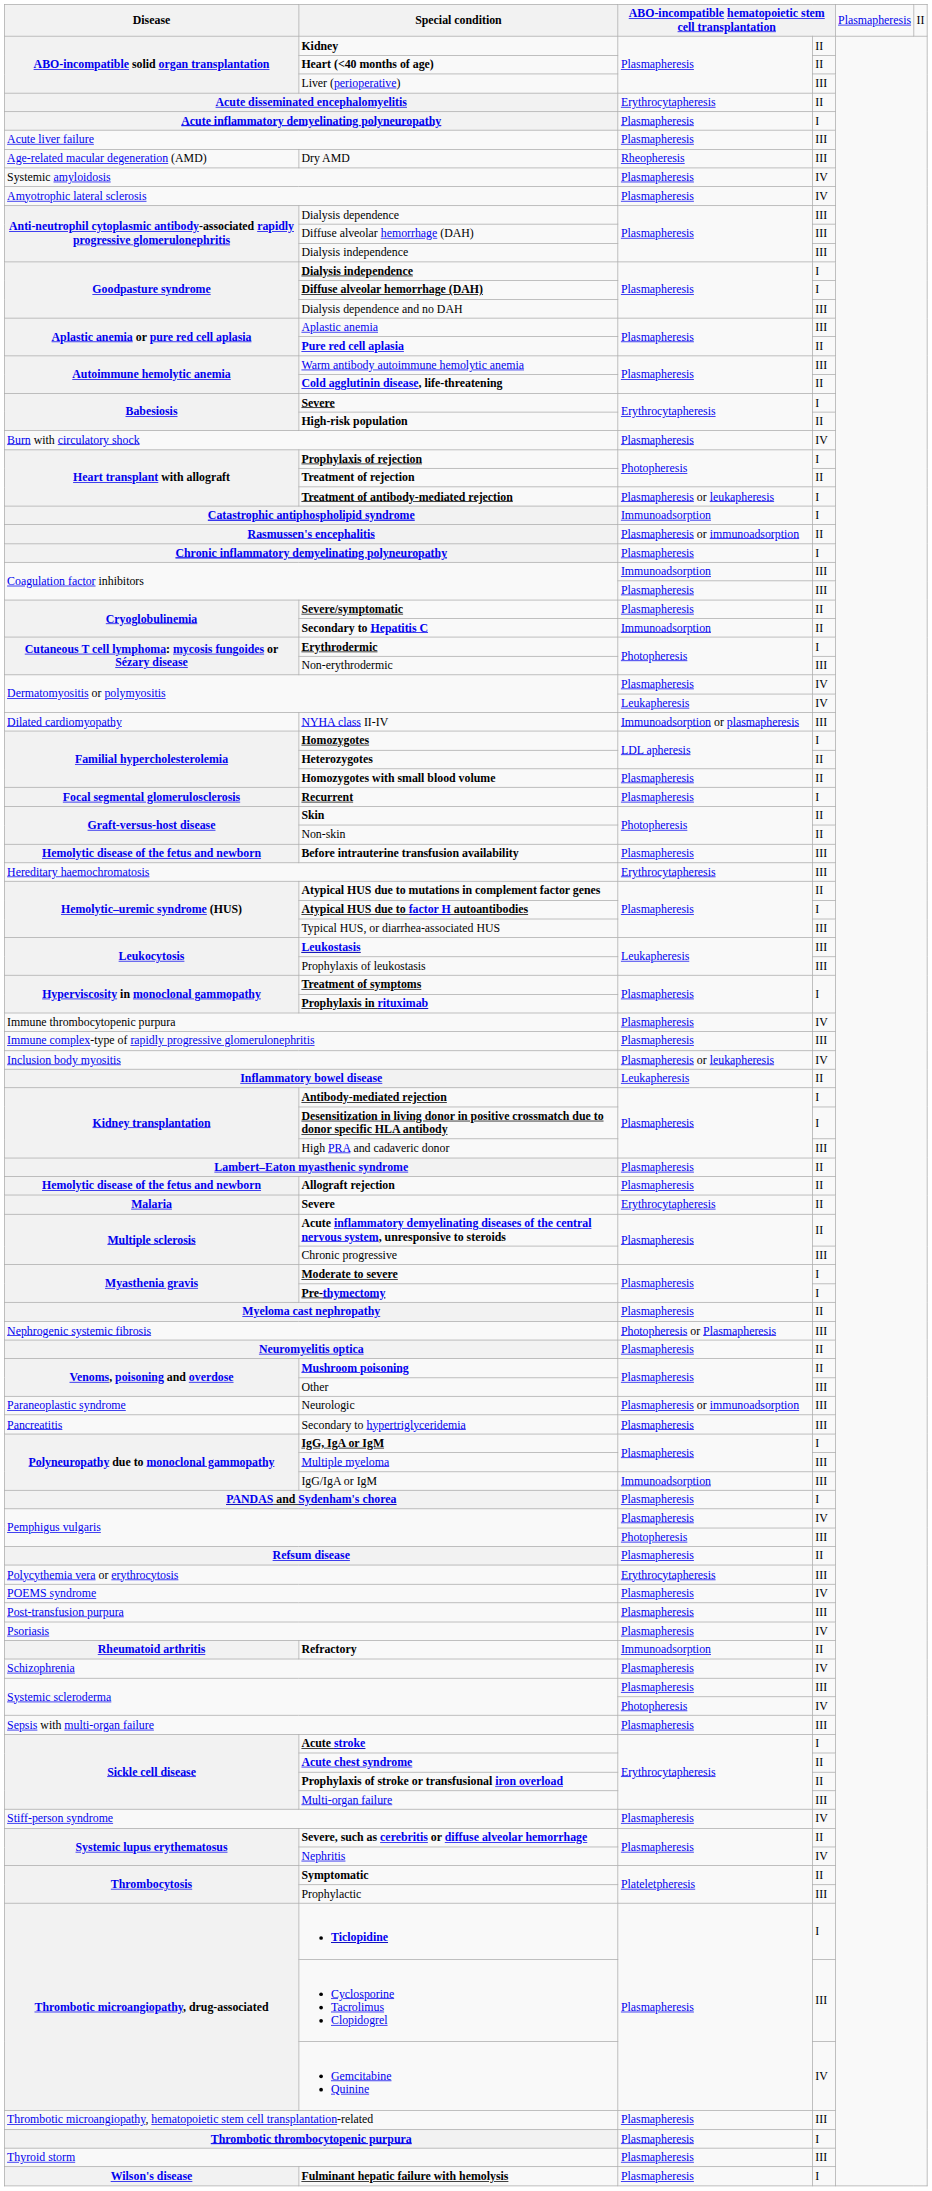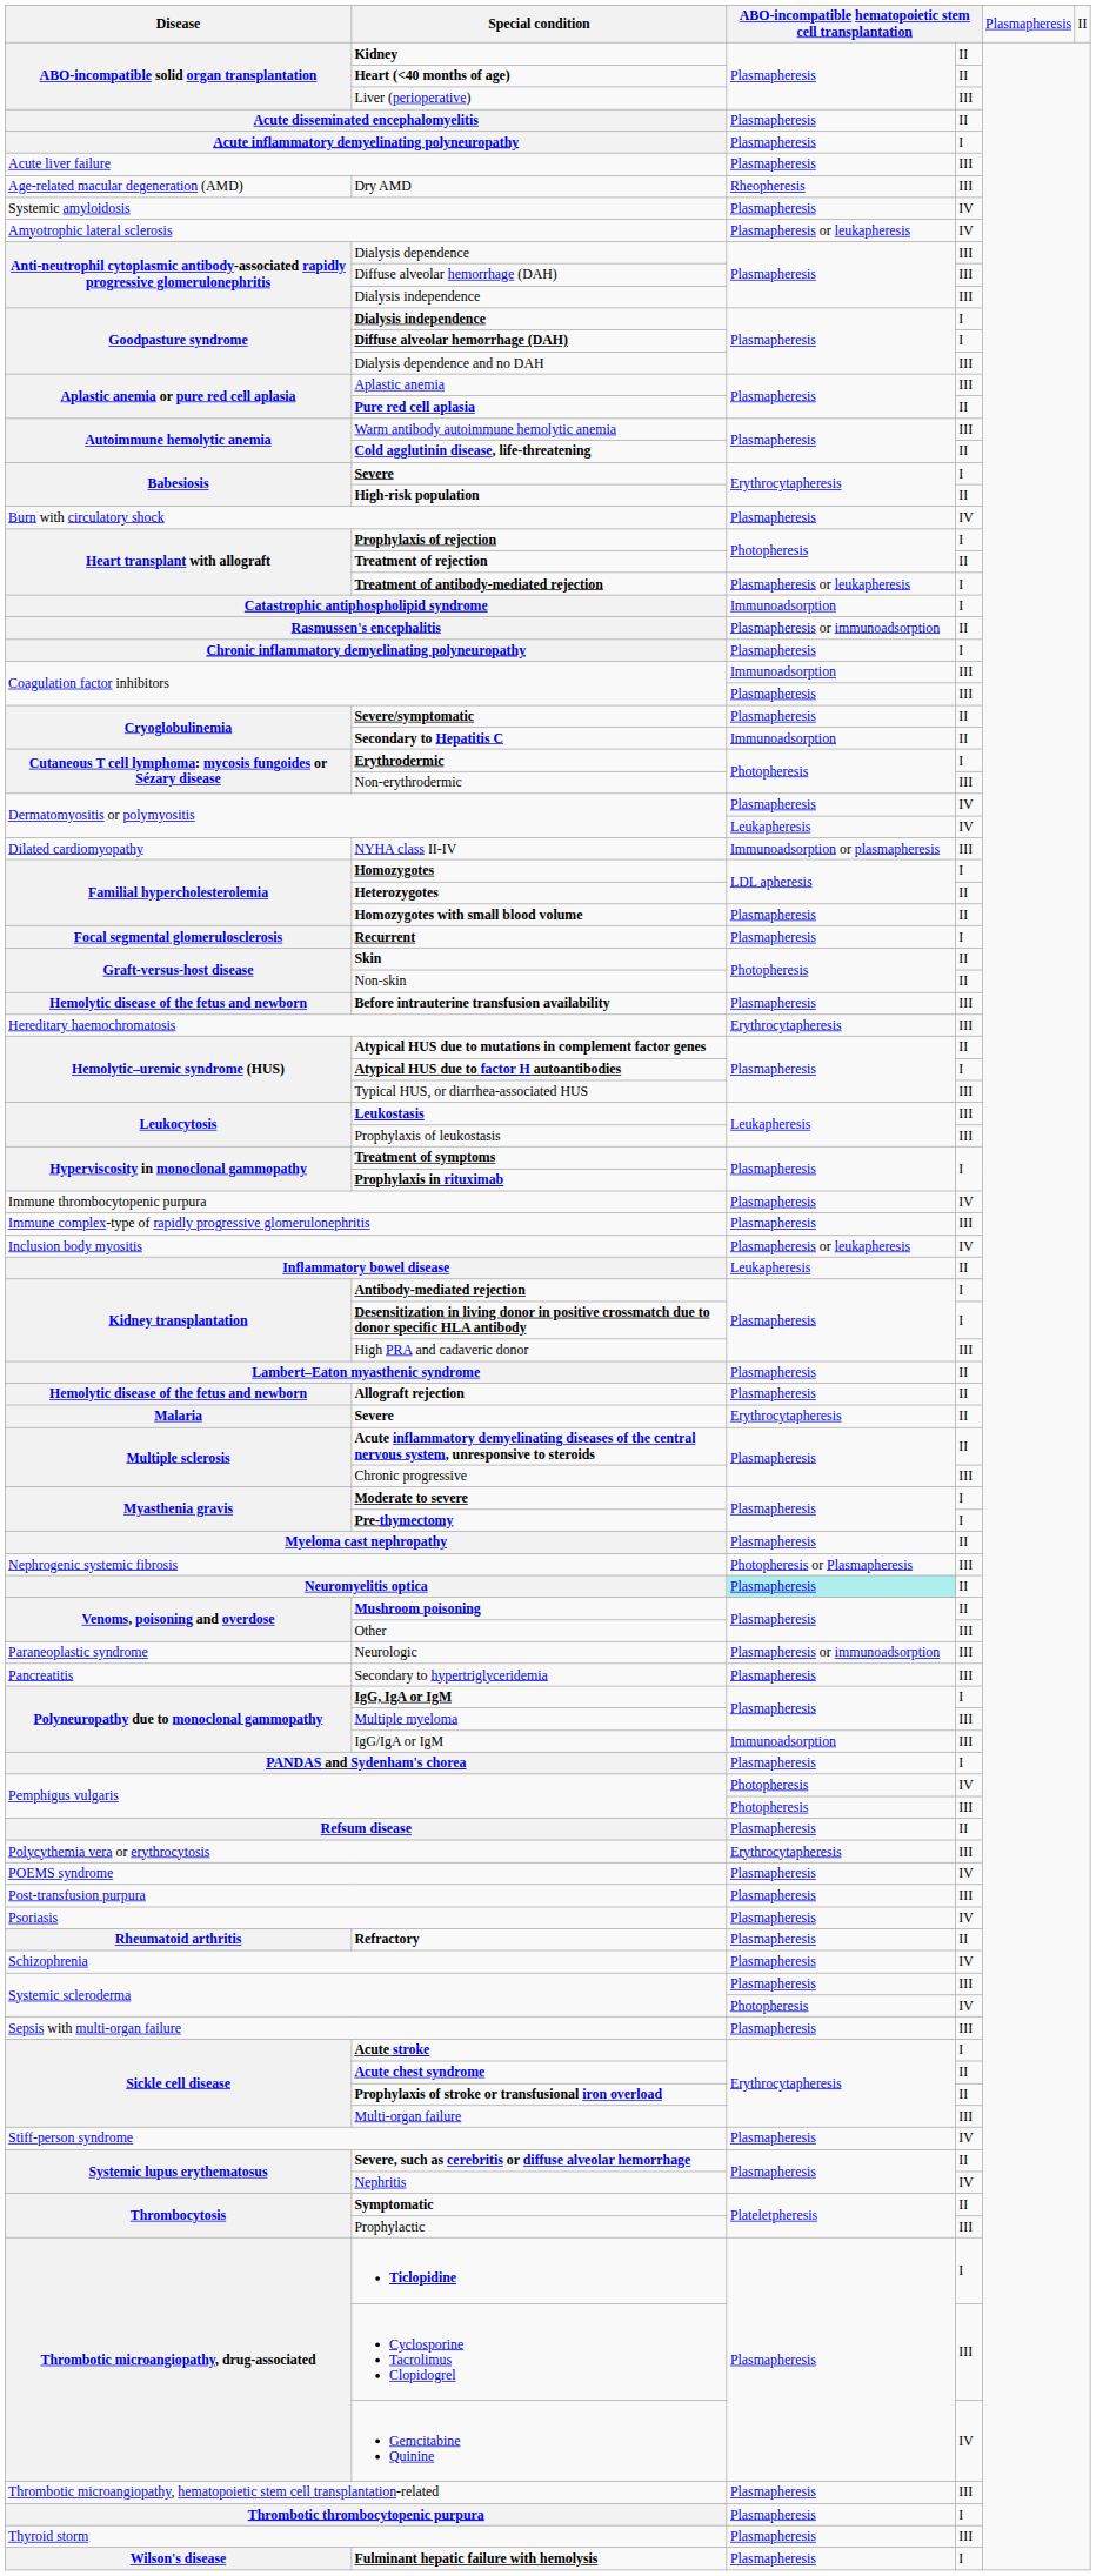Acute disseminated encephalomyelitis | column 3: Erythrocytapheresis -> Plasmapheresis
Amyotrophic lateral sclerosis | column 3: Plasmapheresis -> Plasmapheresis or leukapheresis
Neuromyelitis optica | column 3: no background -> paleturquoise background
Pemphigus vulgaris / IV | column 3: Plasmapheresis -> Photopheresis
Refractory | column 3: Immunoadsorption -> Plasmapheresis
